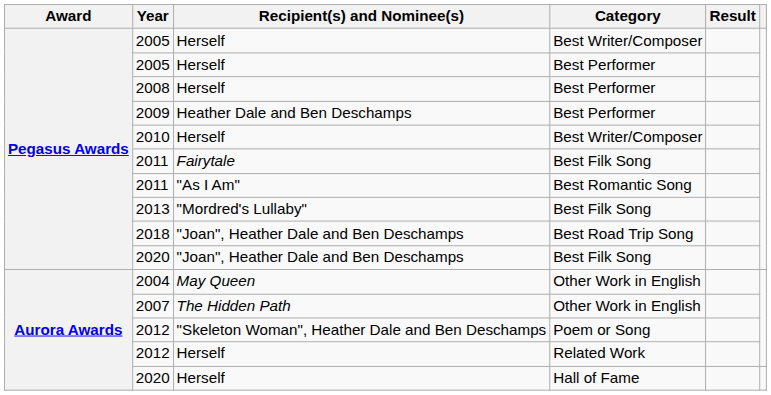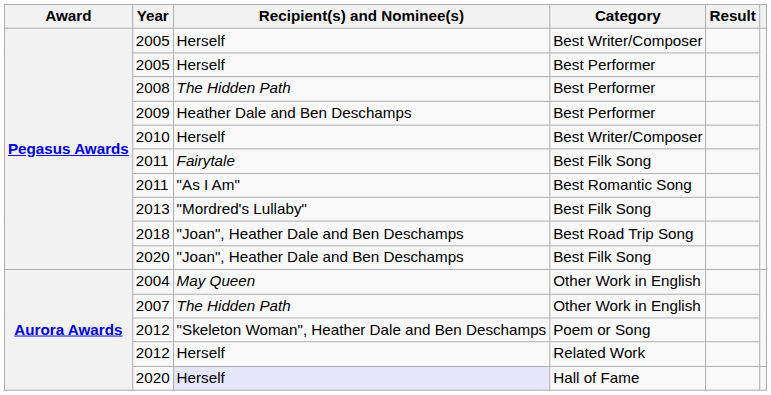2008 | Recipient(s) and Nominee(s): Herself -> The Hidden Path
2020 / Hall of Fame | Recipient(s) and Nominee(s): no background -> lavender background
